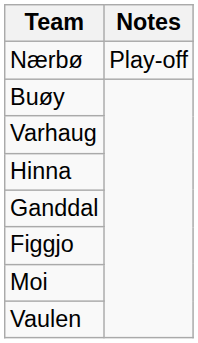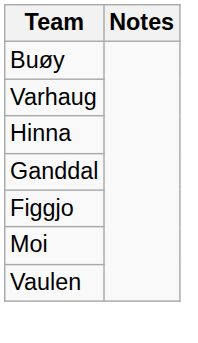- row: Nærbø | Play-off
